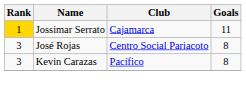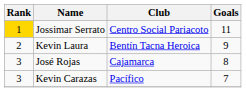Jossimar Serrato | Club: Cajamarca -> Centro Social Pariacoto
+ row: 2 | Kevin Laura | Bentín Tacna Heroica | 9
José Rojas | Club: Centro Social Pariacoto -> Cajamarca
Kevin Carazas | Goals: 8 -> 7
